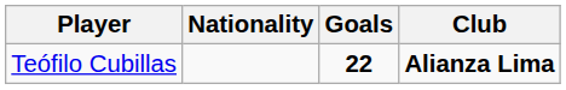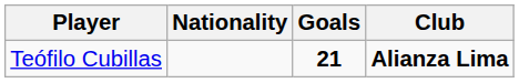Teófilo Cubillas | Goals: 22 -> 21
